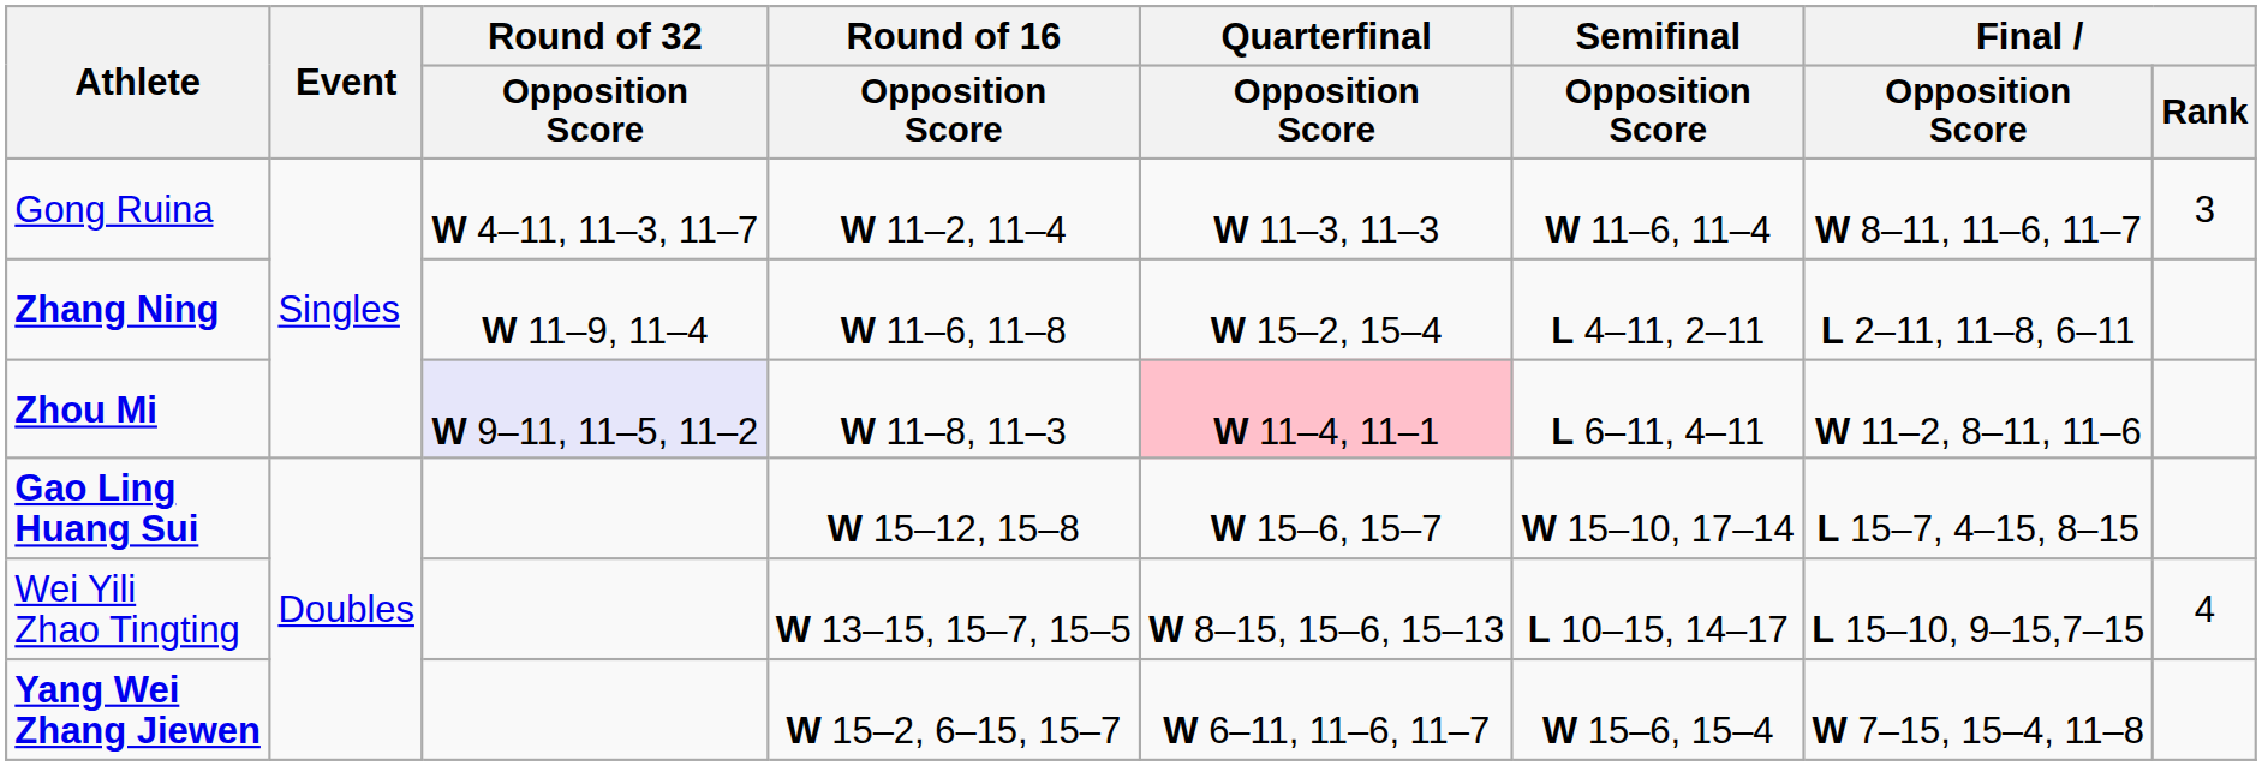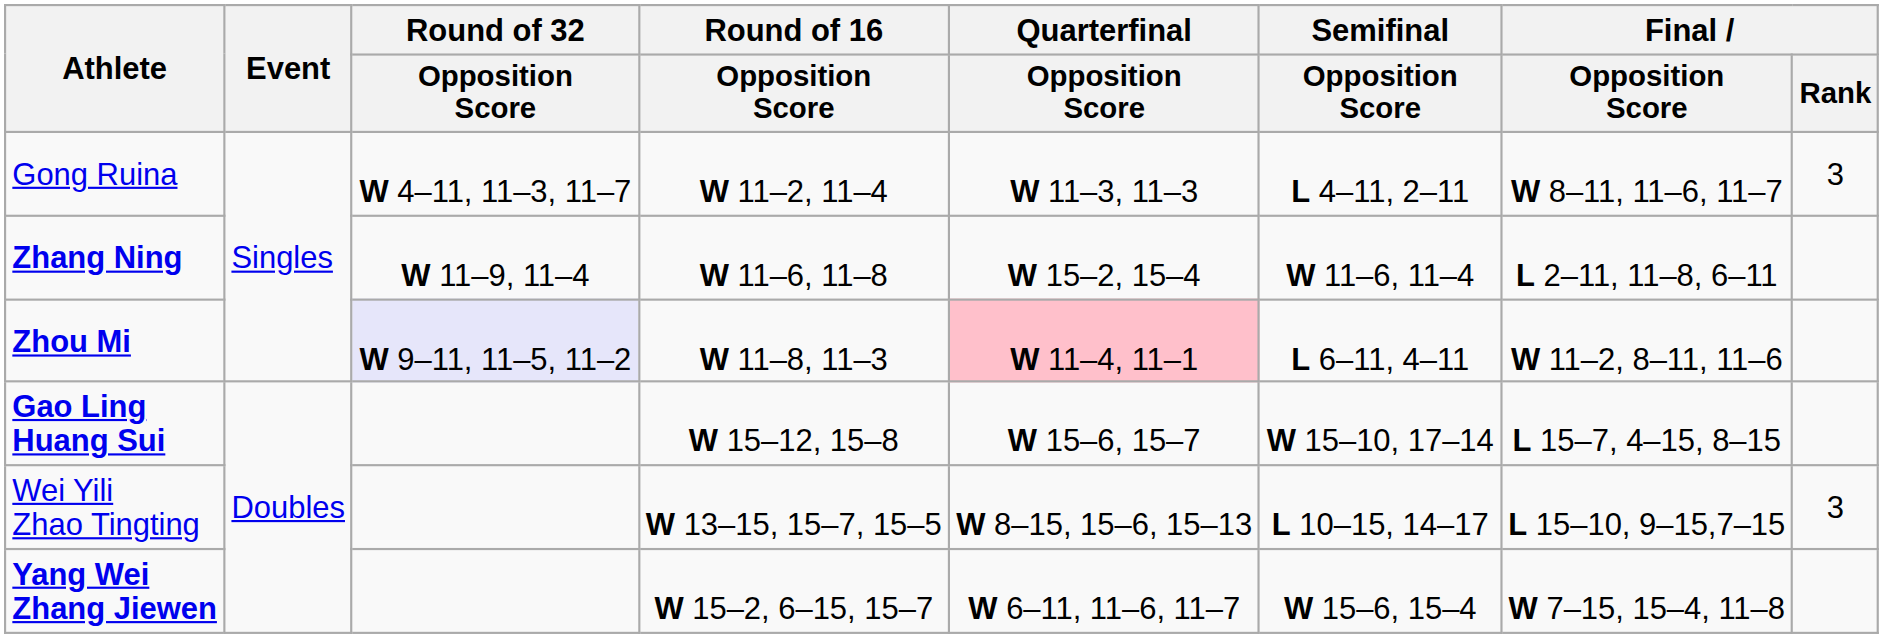Gong Ruina | Semifinal / Opposition Score: W 11–6, 11–4 -> L 4–11, 2–11
Zhang Ning | Semifinal / Opposition Score: L 4–11, 2–11 -> W 11–6, 11–4
Wei Yili Zhao Tingting | Final / Rank: 4 -> 3
